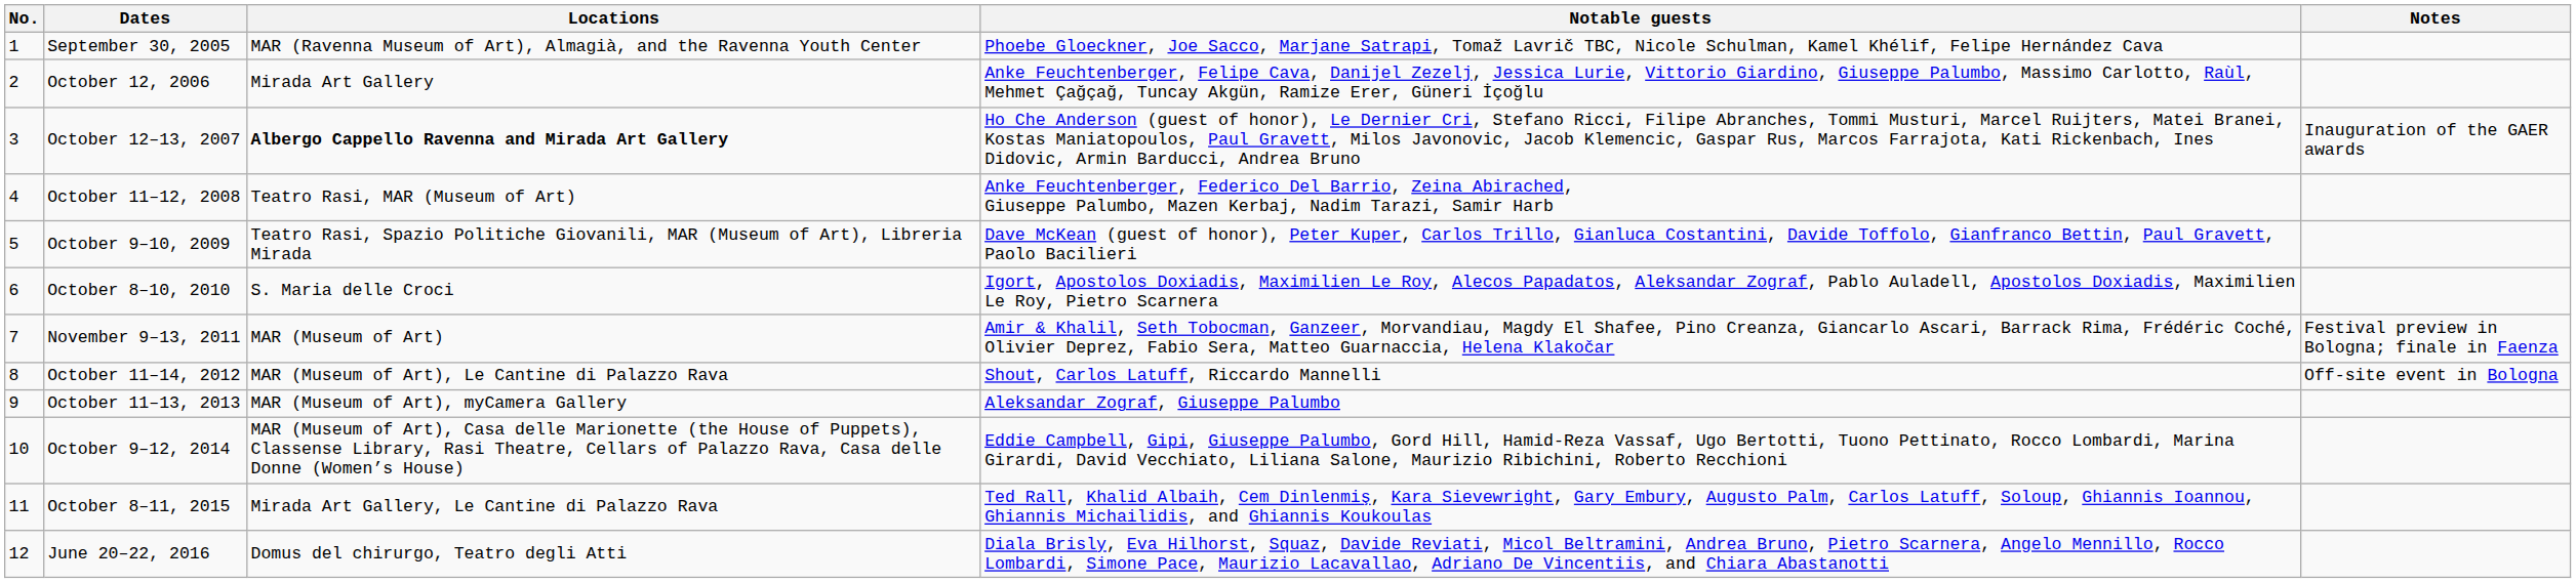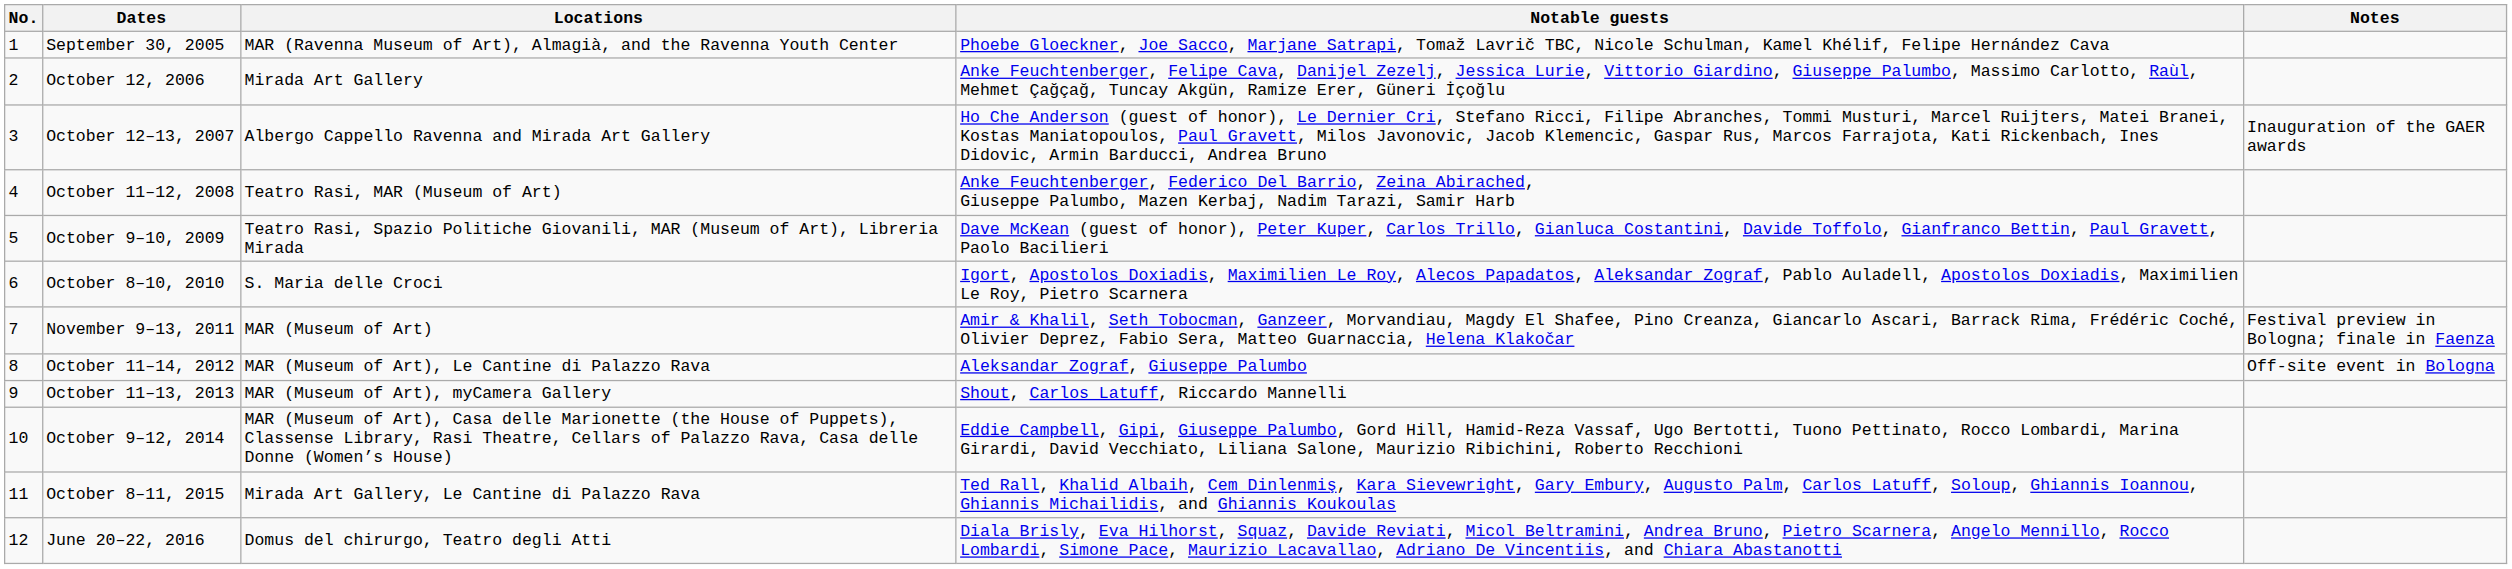October 12–13, 2007 | Locations: bold -> normal
October 11–14, 2012 | Notable guests: Shout, Carlos Latuff, Riccardo Mannelli -> Aleksandar Zograf, Giuseppe Palumbo
October 11–13, 2013 | Notable guests: Aleksandar Zograf, Giuseppe Palumbo -> Shout, Carlos Latuff, Riccardo Mannelli
